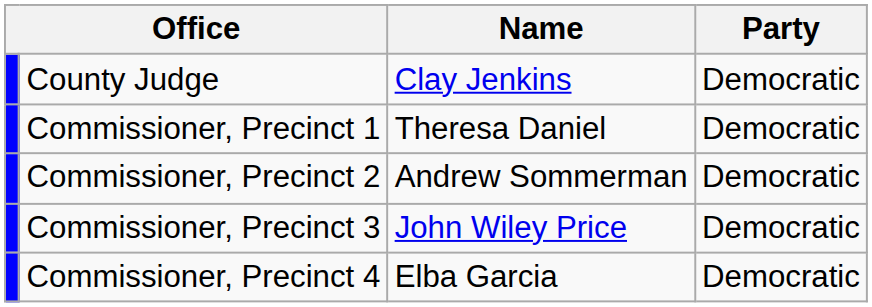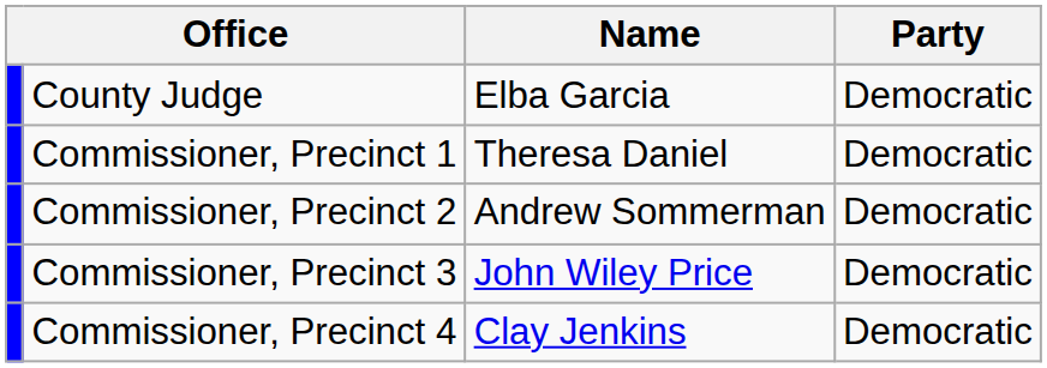County Judge | Name: Clay Jenkins -> Elba Garcia
Commissioner, Precinct 4 | Name: Elba Garcia -> Clay Jenkins
